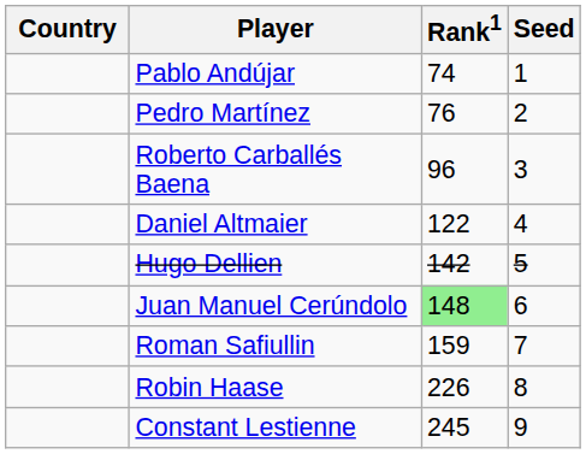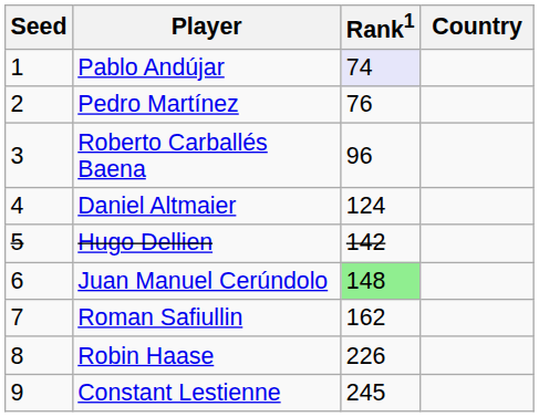columns swapped: Country <-> Seed
Pablo Andújar | Rank1: no background -> lavender background
Daniel Altmaier | Rank1: 122 -> 124
Roman Safiullin | Rank1: 159 -> 162
